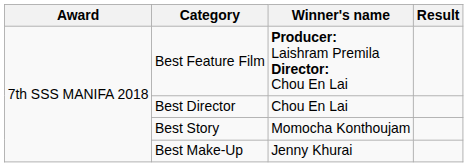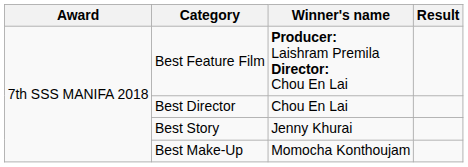Best Story | Winner's name: Momocha Konthoujam -> Jenny Khurai
Best Make-Up | Winner's name: Jenny Khurai -> Momocha Konthoujam
